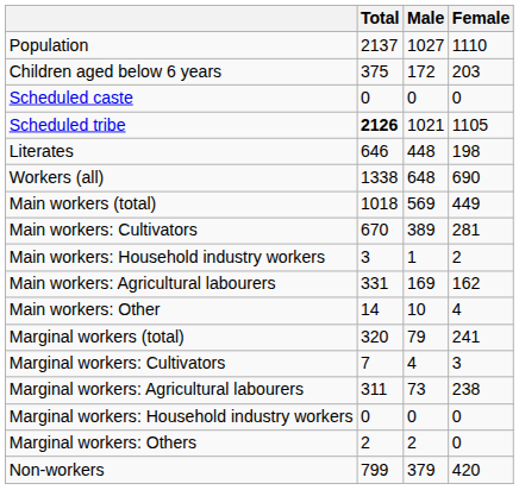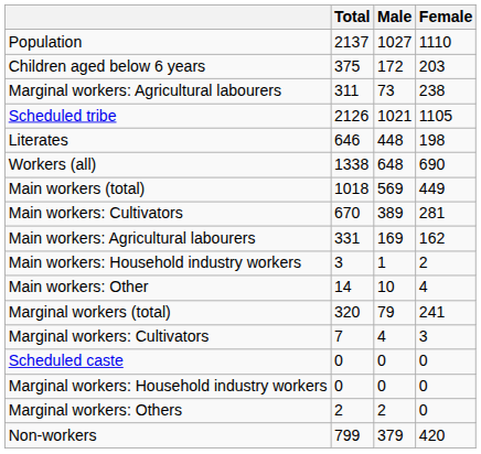rows swapped: Scheduled caste <-> Marginal workers: Agricultural labourers
Scheduled tribe | Total: bold -> normal
rows swapped: Main workers: Agricultural labourers <-> Main workers: Household industry workers
